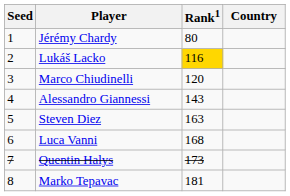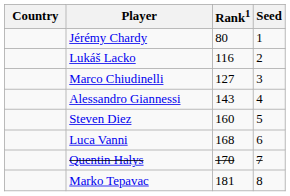columns swapped: Country <-> Seed
Lukáš Lacko | Rank1: gold background -> no background
Marco Chiudinelli | Rank1: 120 -> 127
Steven Diez | Rank1: 163 -> 160
Quentin Halys | Rank1: 173 -> 170
